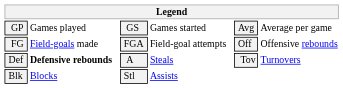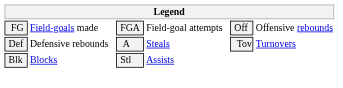- row: GP | Games played | GS | Games started | Avg | Average per game
Def | column 2: bold -> normal
